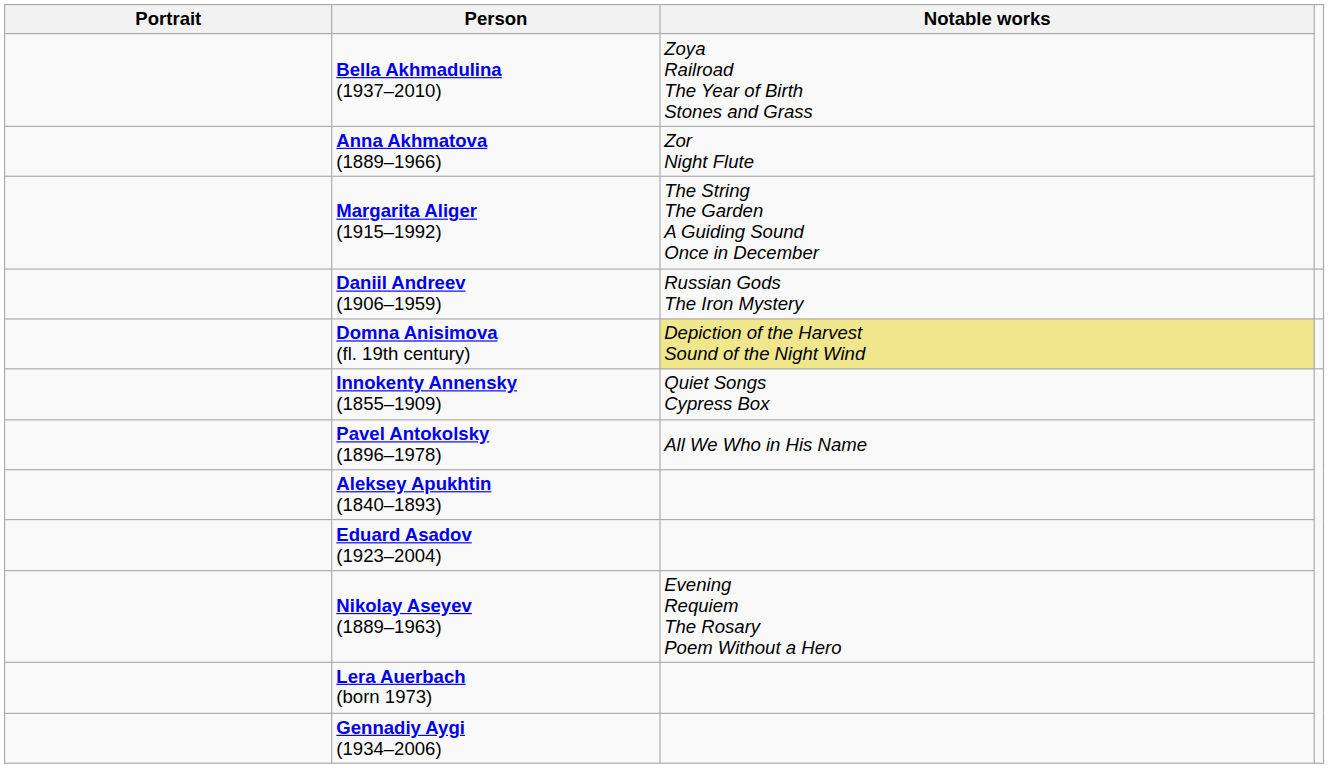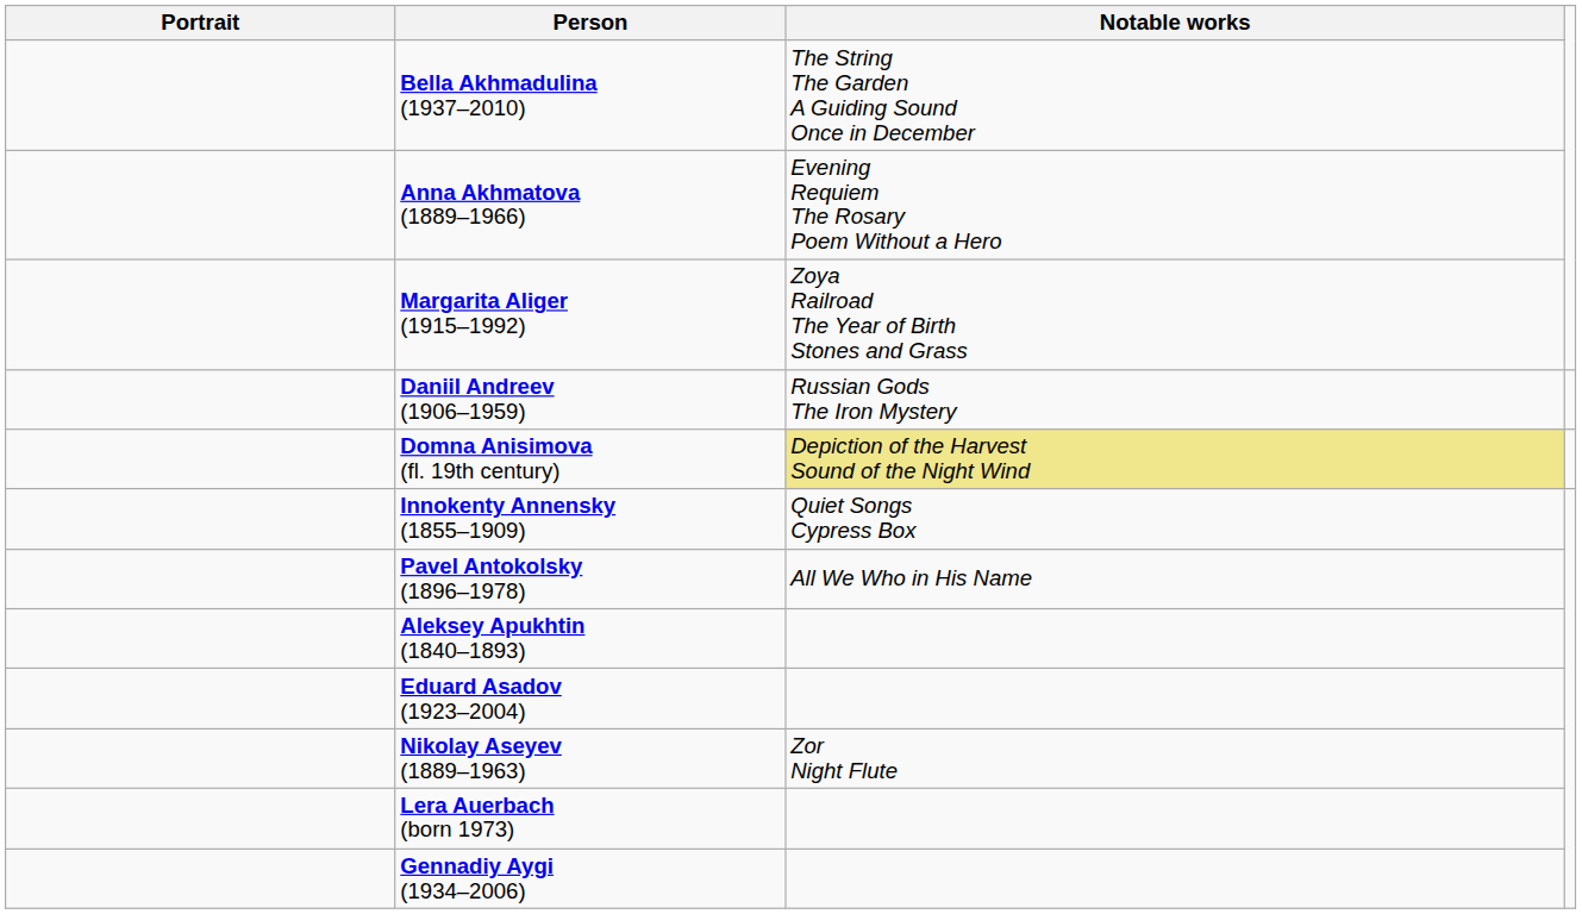Bella Akhmadulina (1937–2010) | Notable works: Zoya Railroad The Year of Birth Stones and Grass -> The String The Garden A Guiding Sound Once in December
Anna Akhmatova (1889–1966) | Notable works: Zor Night Flute -> Evening Requiem The Rosary Poem Without a Hero
Margarita Aliger (1915–1992) | Notable works: The String The Garden A Guiding Sound Once in December -> Zoya Railroad The Year of Birth Stones and Grass
Nikolay Aseyev (1889–1963) | Notable works: Evening Requiem The Rosary Poem Without a Hero -> Zor Night Flute
